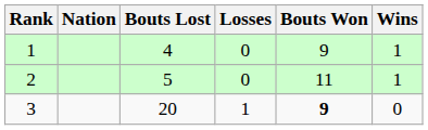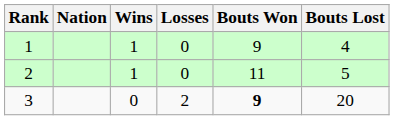columns swapped: Wins <-> Bouts Lost
3 | Losses: 1 -> 2
